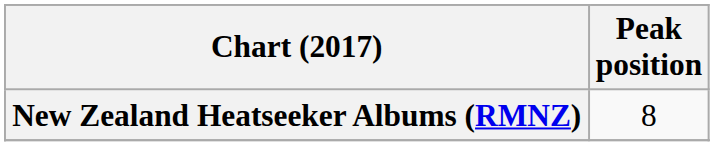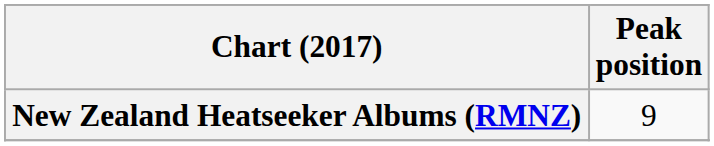New Zealand Heatseeker Albums (RMNZ) | Peak position: 8 -> 9
